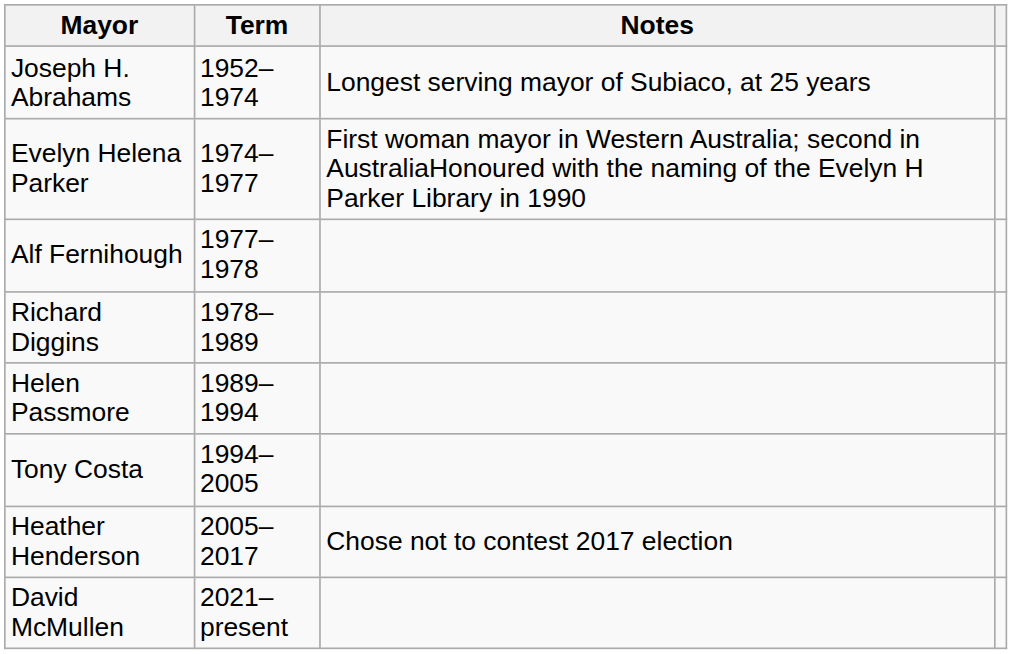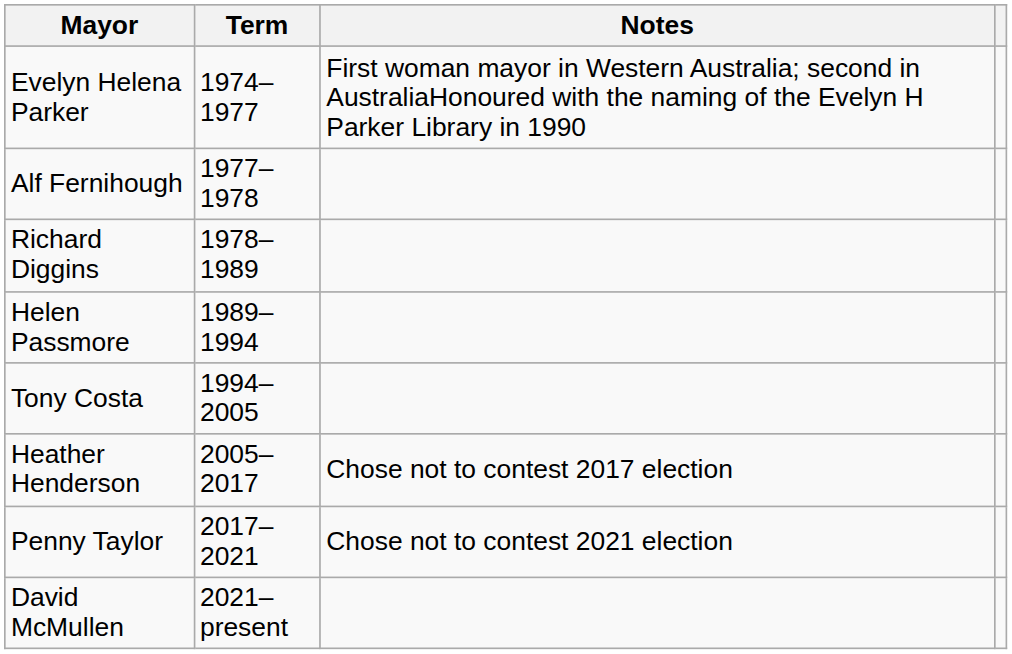- row: Joseph H. Abrahams | 1952–1974 | Longest serving mayor of Subiaco, at 25 years
+ row: Penny Taylor | 2017–2021 | Chose not to contest 2021 election
